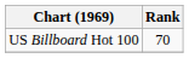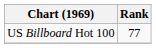US Billboard Hot 100 | Rank: 70 -> 77
